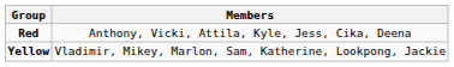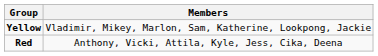rows swapped: Yellow <-> Red
